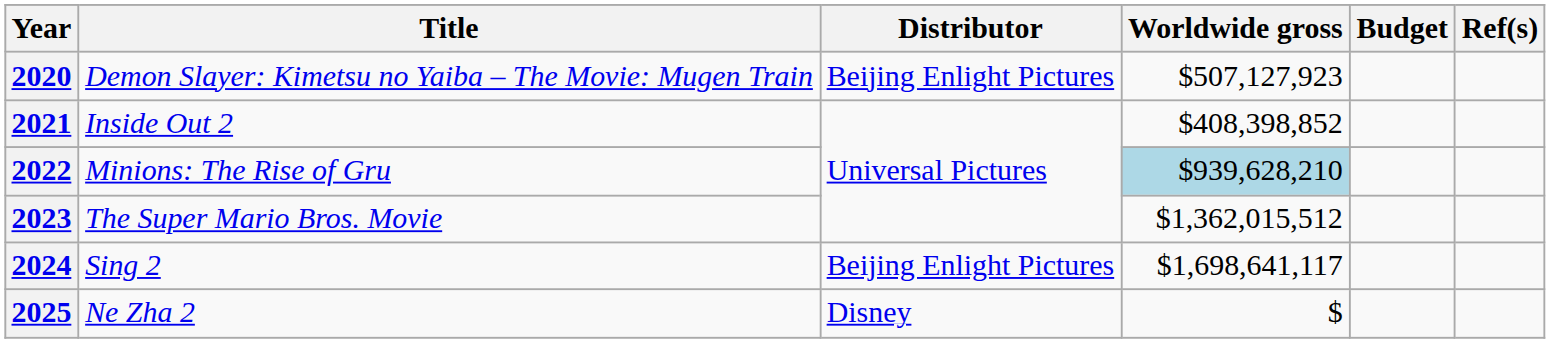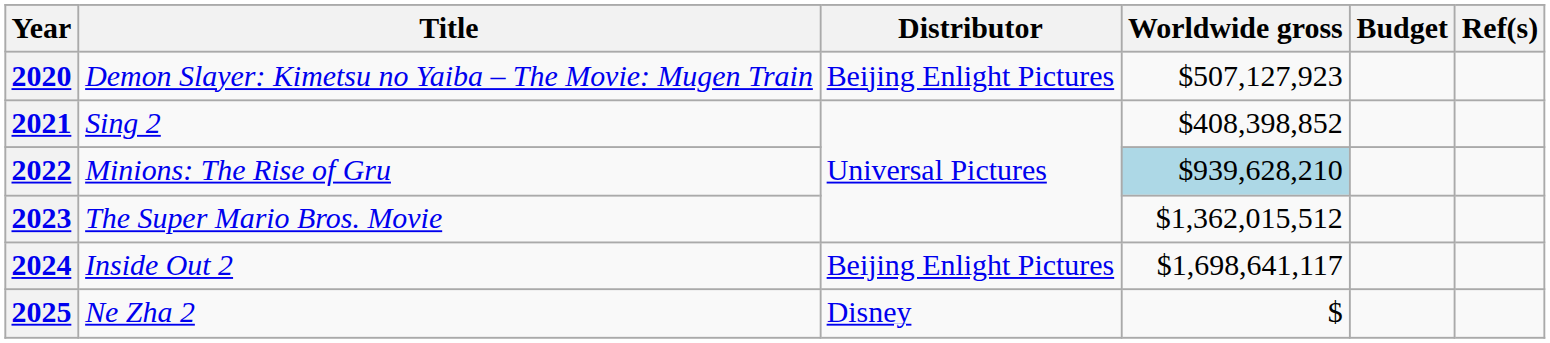2021 | Title: Inside Out 2 -> Sing 2
2024 | Title: Sing 2 -> Inside Out 2
